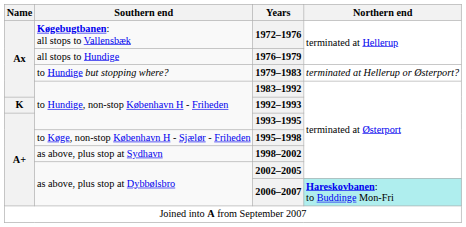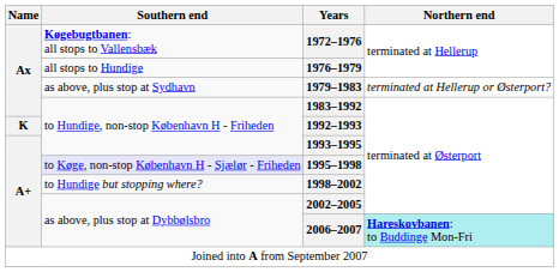1979–1983 | Southern end: to Hundige but stopping where? -> as above, plus stop at Sydhavn
1995–1998 | Southern end: no background -> lavender background
1998–2002 | Southern end: as above, plus stop at Sydhavn -> to Hundige but stopping where?
